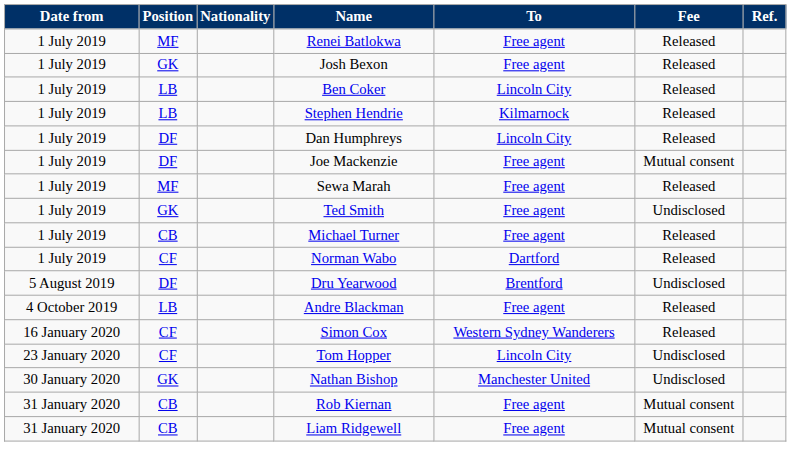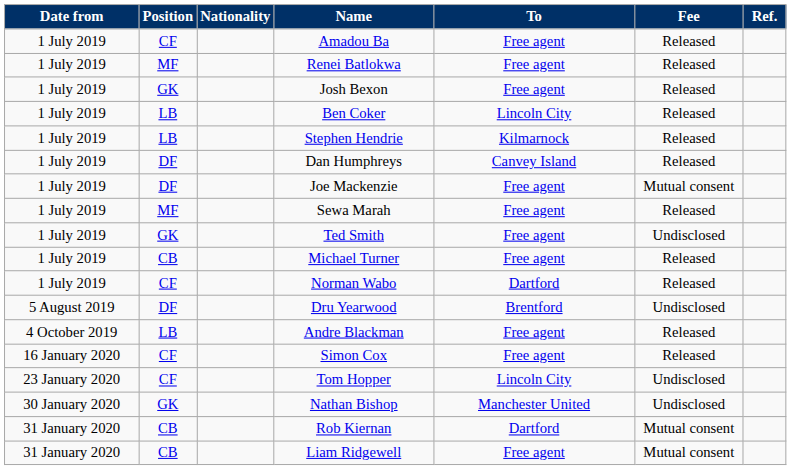+ row: 1 July 2019 | CF | Amadou Ba | Free agent | Released
Dan Humphreys | To: Lincoln City -> Canvey Island
Simon Cox | To: Western Sydney Wanderers -> Free agent
Rob Kiernan | To: Free agent -> Dartford
